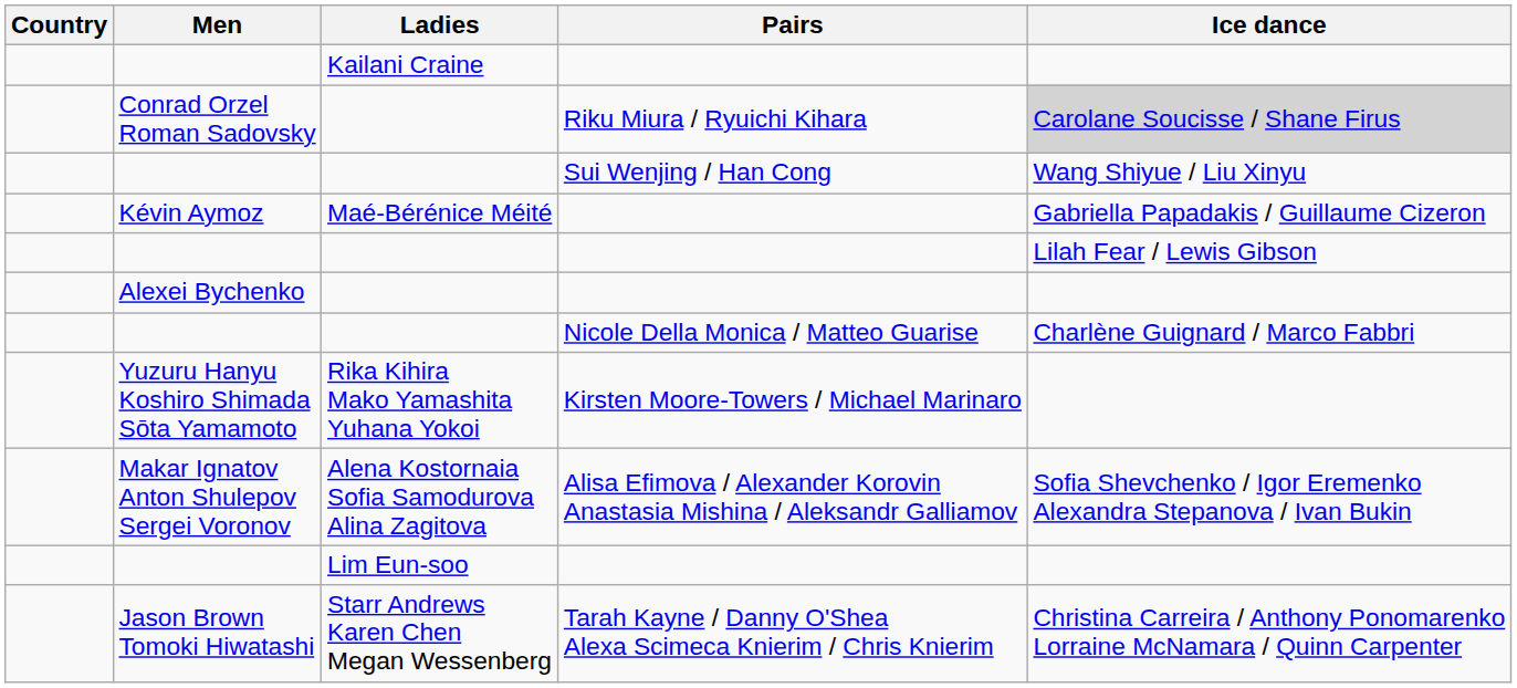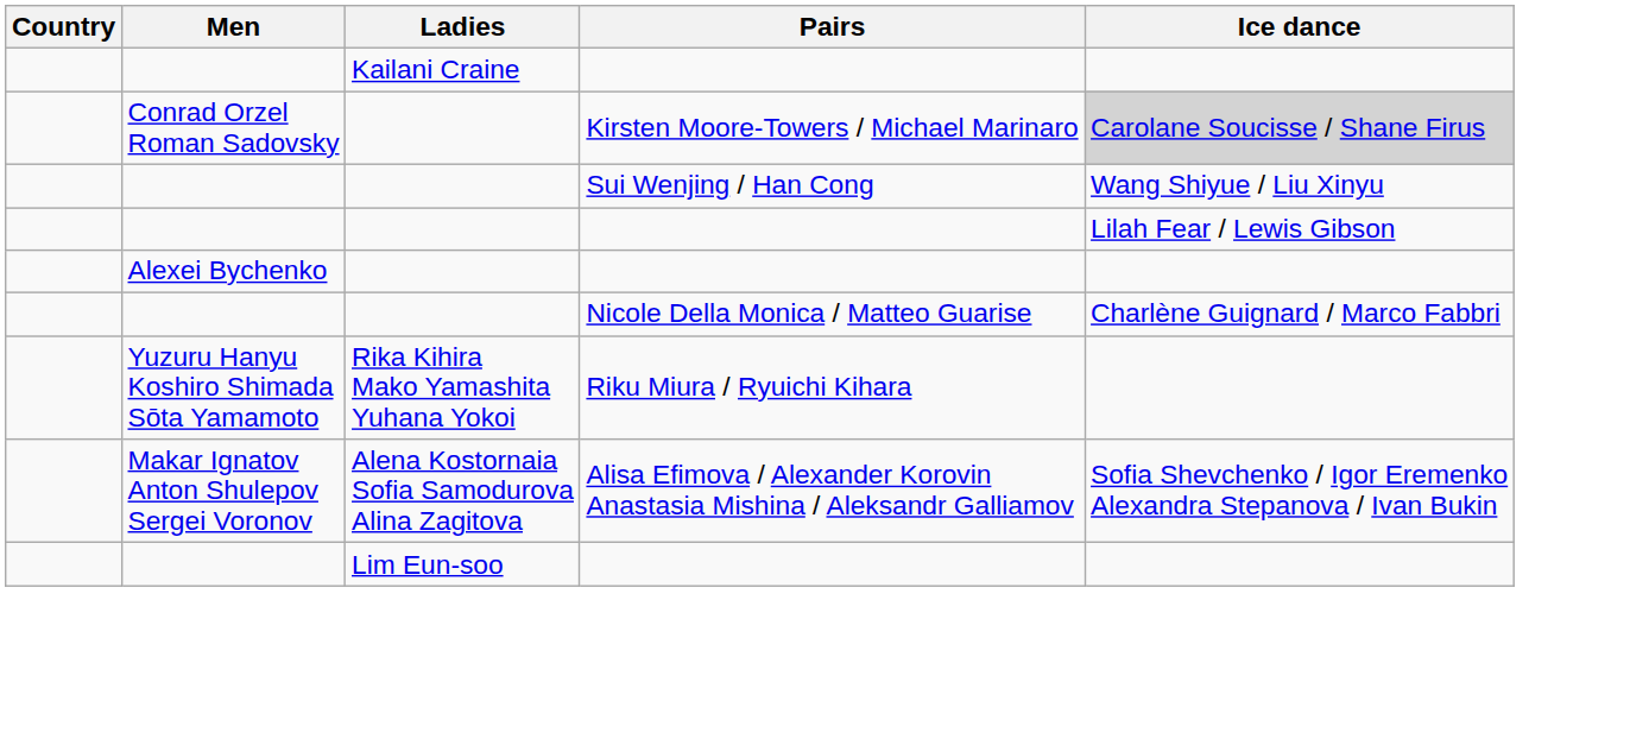Conrad Orzel Roman Sadovsky | Pairs: Riku Miura / Ryuichi Kihara -> Kirsten Moore-Towers / Michael Marinaro
- row: Kévin Aymoz | Maé-Bérénice Méité | Gabriella Papadakis / Guillaume Cizeron
Yuzuru Hanyu Koshiro Shimada Sōta Yamamoto | Pairs: Kirsten Moore-Towers / Michael Marinaro -> Riku Miura / Ryuichi Kihara
- row: Jason Brown Tomoki Hiwatashi | Starr Andrews Karen Chen Megan Wessenberg | Tarah Kayne / Danny O'Shea Alexa Scimeca Knierim / Chris Knierim | Christina Carreira / Anthony Ponomarenko Lorraine McNamara / Quinn Carpenter
